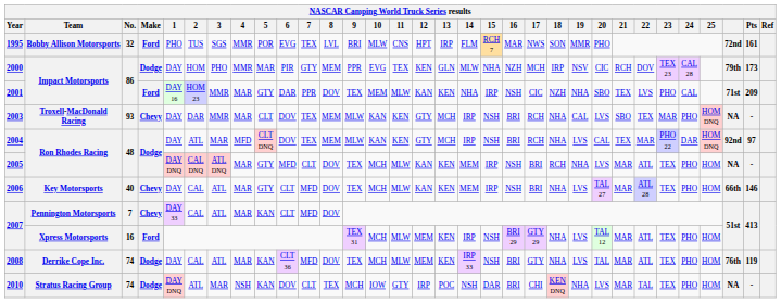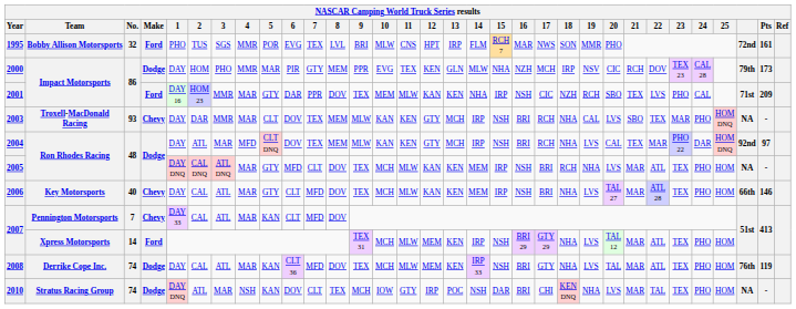2001 | 19: NHA -> RCH
2007 / Xpress Motorsports | No.: 16 -> 14
